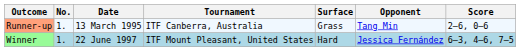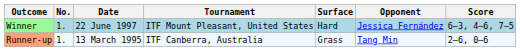rows swapped: Runner-up <-> Winner
